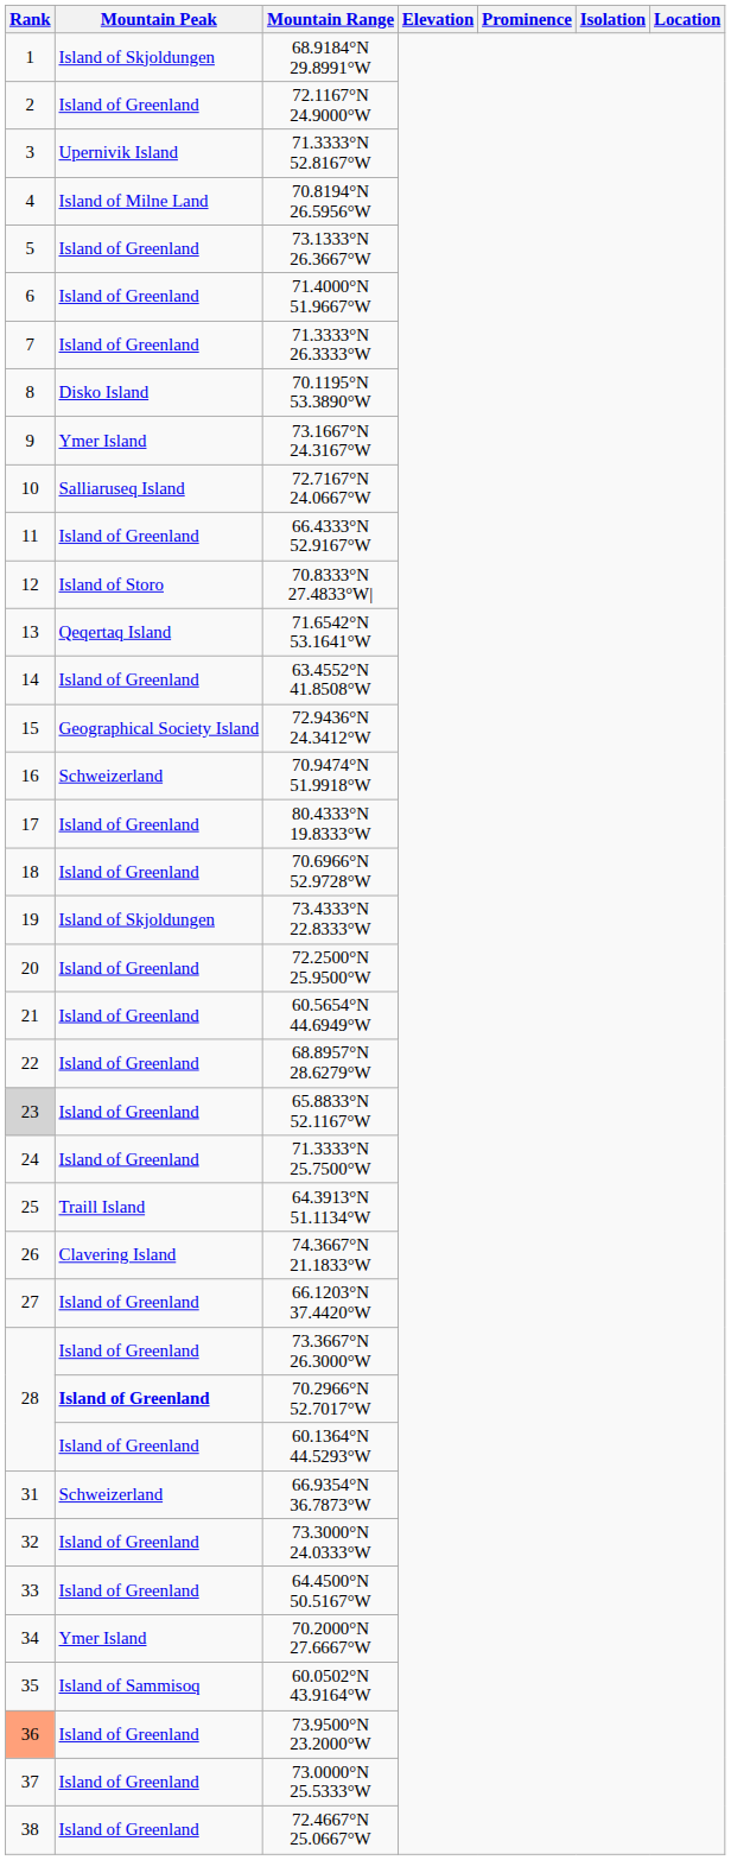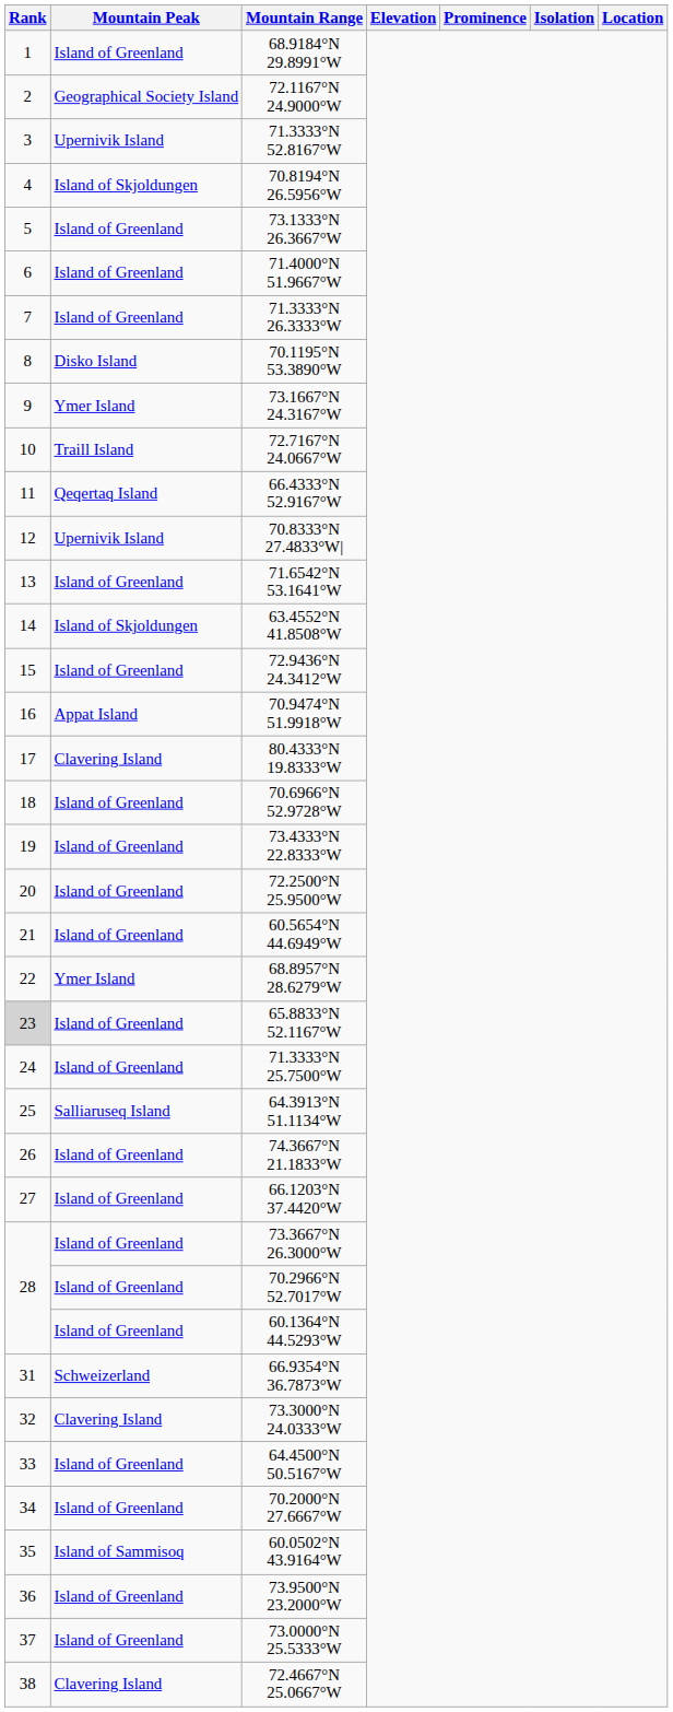68.9184°N 29.8991°W | Mountain Peak: Island of Skjoldungen -> Island of Greenland
72.1167°N 24.9000°W | Mountain Peak: Island of Greenland -> Geographical Society Island
70.8194°N 26.5956°W | Mountain Peak: Island of Milne Land -> Island of Skjoldungen
72.7167°N 24.0667°W | Mountain Peak: Salliaruseq Island -> Traill Island
66.4333°N 52.9167°W | Mountain Peak: Island of Greenland -> Qeqertaq Island
70.8333°N 27.4833°W| | Mountain Peak: Island of Storo -> Upernivik Island
71.6542°N 53.1641°W | Mountain Peak: Qeqertaq Island -> Island of Greenland
63.4552°N 41.8508°W | Mountain Peak: Island of Greenland -> Island of Skjoldungen
72.9436°N 24.3412°W | Mountain Peak: Geographical Society Island -> Island of Greenland
70.9474°N 51.9918°W | Mountain Peak: Schweizerland -> Appat Island
80.4333°N 19.8333°W | Mountain Peak: Island of Greenland -> Clavering Island
73.4333°N 22.8333°W | Mountain Peak: Island of Skjoldungen -> Island of Greenland
68.8957°N 28.6279°W | Mountain Peak: Island of Greenland -> Ymer Island
64.3913°N 51.1134°W | Mountain Peak: Traill Island -> Salliaruseq Island
74.3667°N 21.1833°W | Mountain Peak: Clavering Island -> Island of Greenland
70.2966°N 52.7017°W | Mountain Peak: bold -> normal
73.3000°N 24.0333°W | Mountain Peak: Island of Greenland -> Clavering Island
70.2000°N 27.6667°W | Mountain Peak: Ymer Island -> Island of Greenland
73.9500°N 23.2000°W | Rank: lightsalmon background -> no background
72.4667°N 25.0667°W | Mountain Peak: Island of Greenland -> Clavering Island
